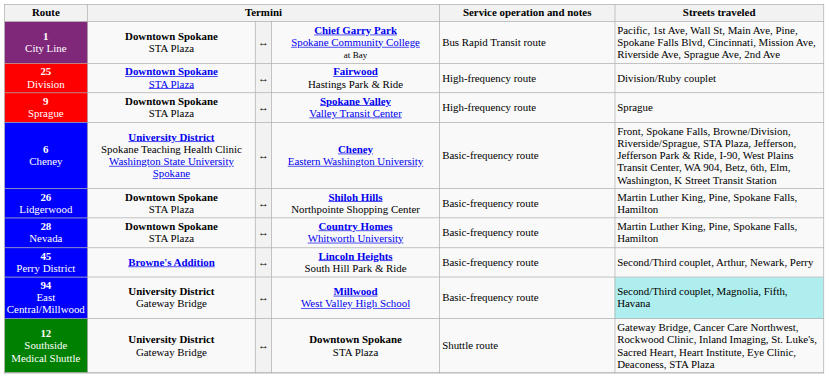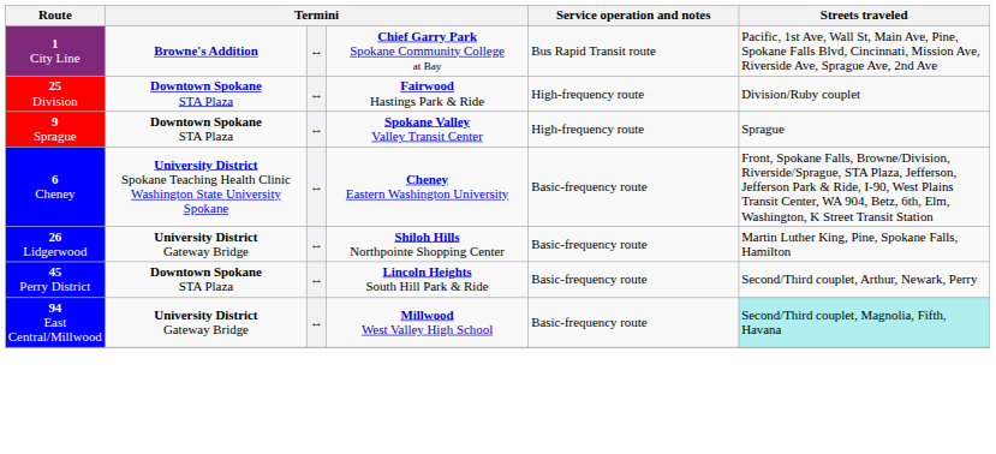1 City Line | column 2: Downtown Spokane STA Plaza -> Browne's Addition
26 Lidgerwood | column 2: Downtown Spokane STA Plaza -> University District Gateway Bridge
- row: 28 Nevada | Downtown Spokane STA Plaza | ↔ | Country Homes Whitworth University | Basic-frequency route | Martin Luther King, Pine, Spokane Falls, Hamilton
45 Perry District | column 2: Browne's Addition -> Downtown Spokane STA Plaza
- row: 12 Southside Medical Shuttle | University District Gateway Bridge | ↔ | Downtown Spokane STA Plaza | Shuttle route | Gateway Bridge, Cancer Care Northwest, Rockwood Clinic, Inland Imaging, St. Luke's, Sacred Heart, Heart Institute, Eye Clinic, Deaconess, STA Plaza
